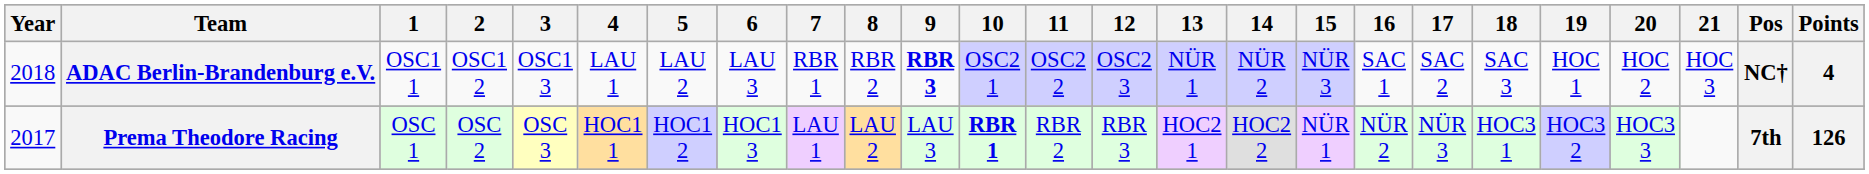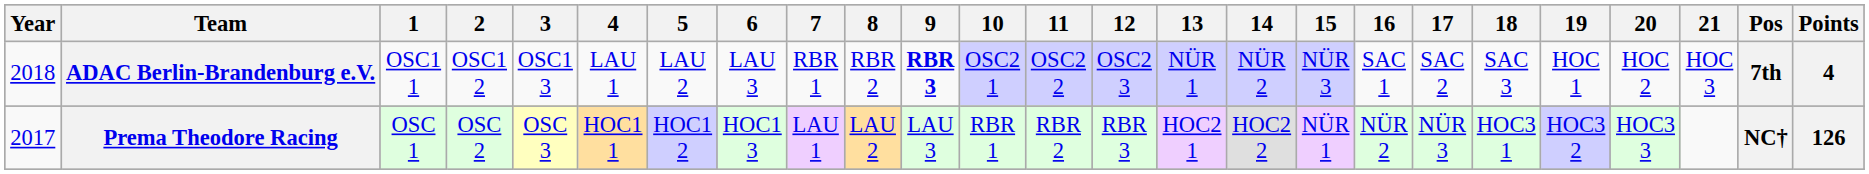ADAC Berlin-Brandenburg e.V. | Pos: NC† -> 7th
Prema Theodore Racing | 10: bold -> normal
Prema Theodore Racing | Pos: 7th -> NC†
